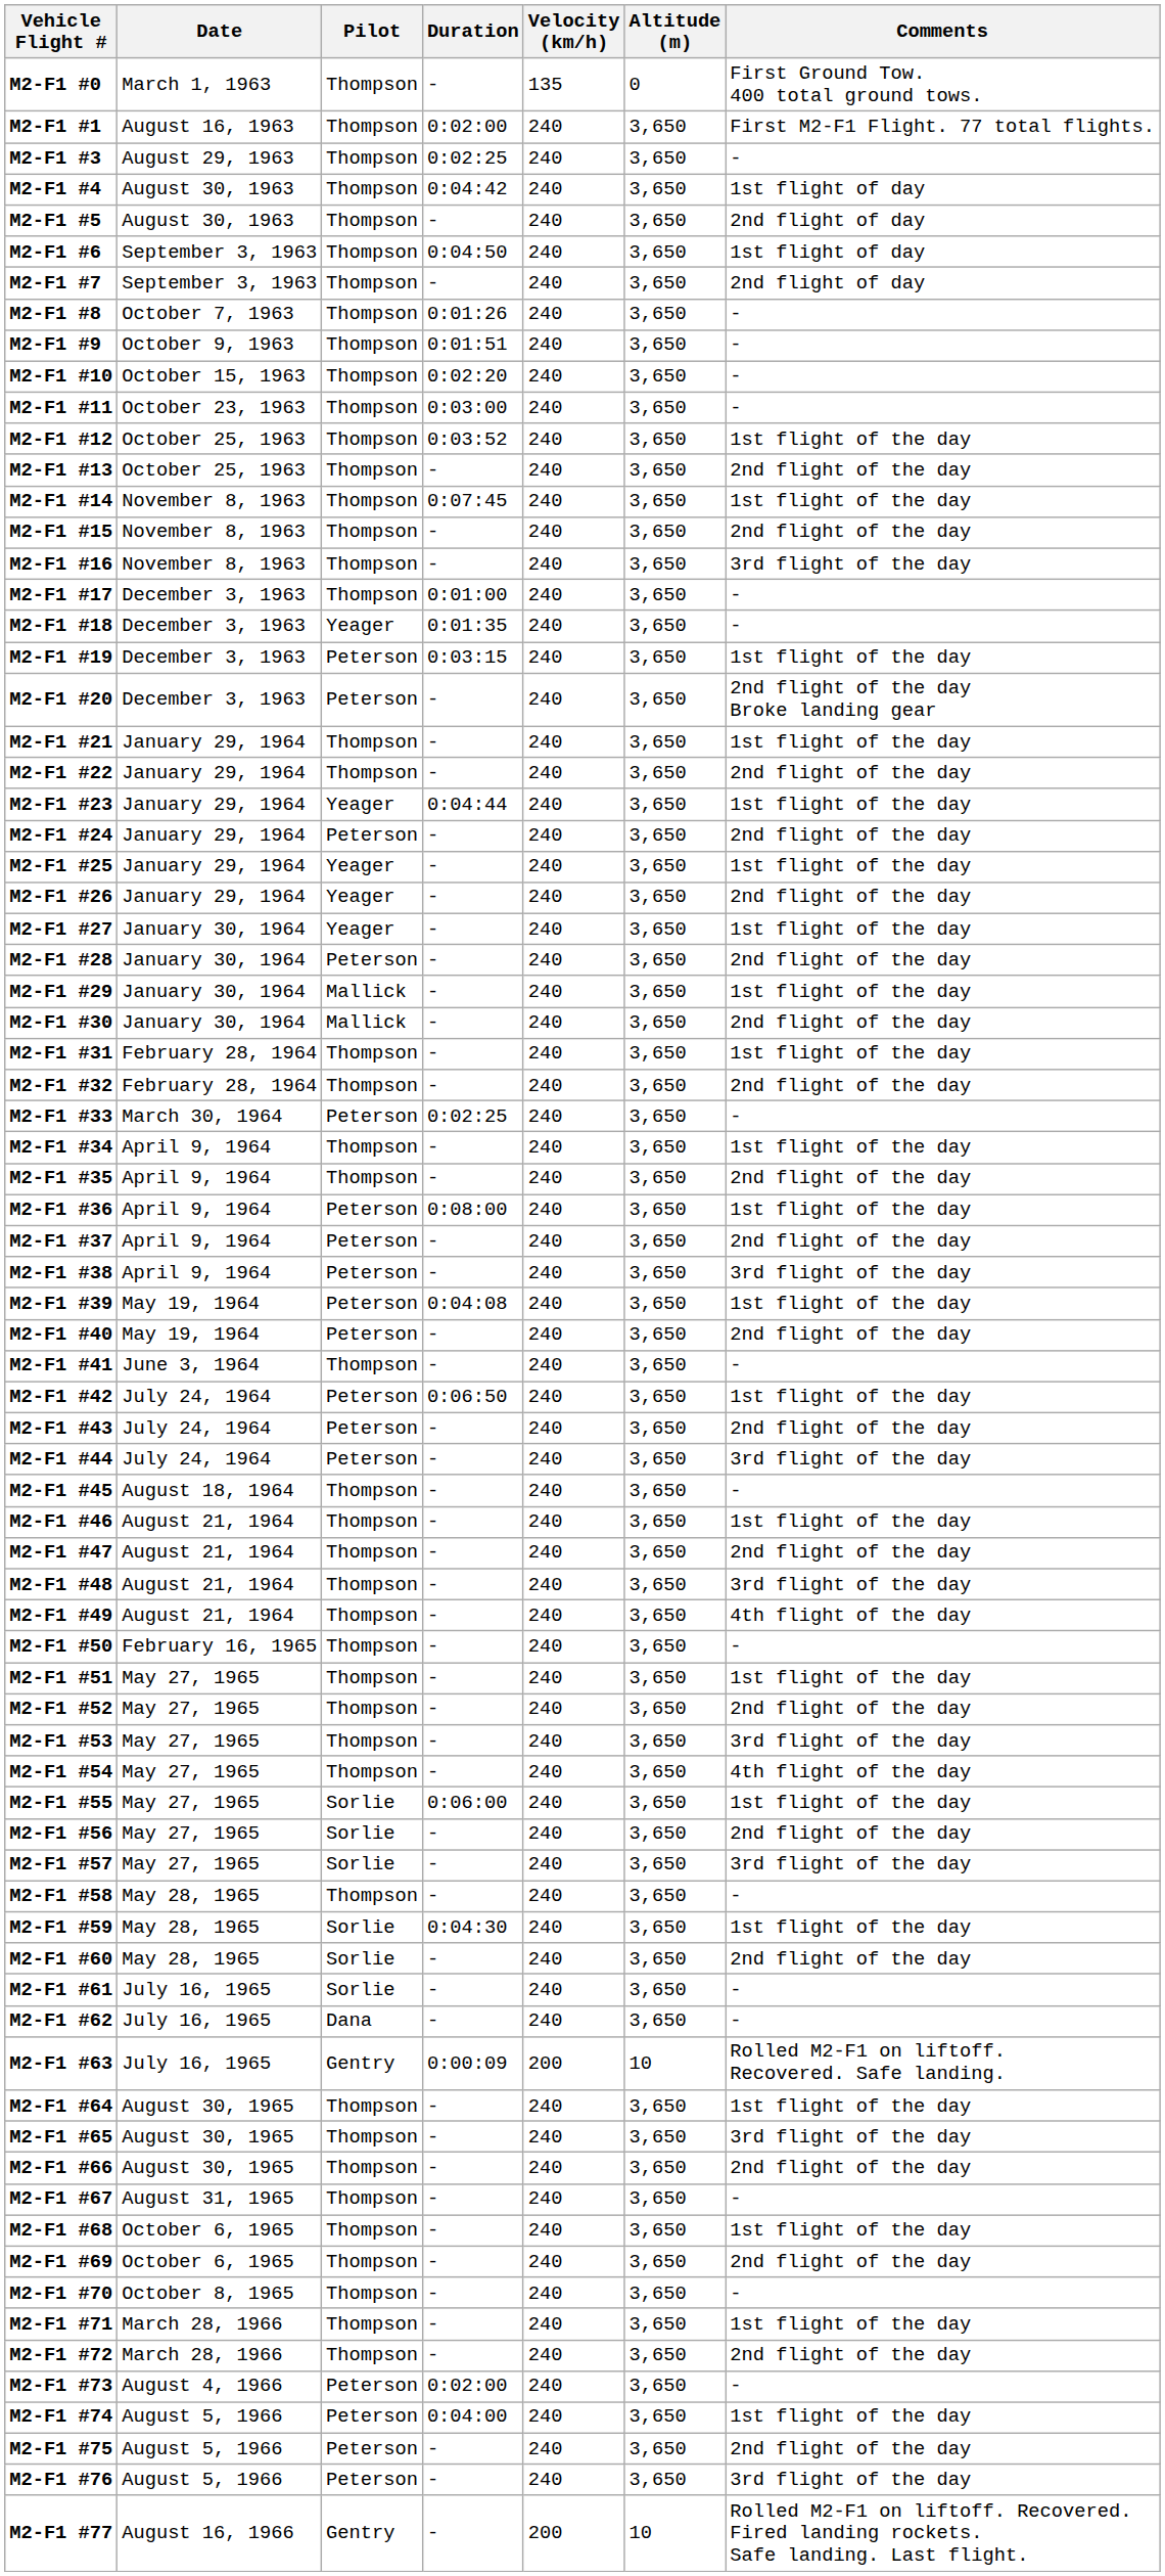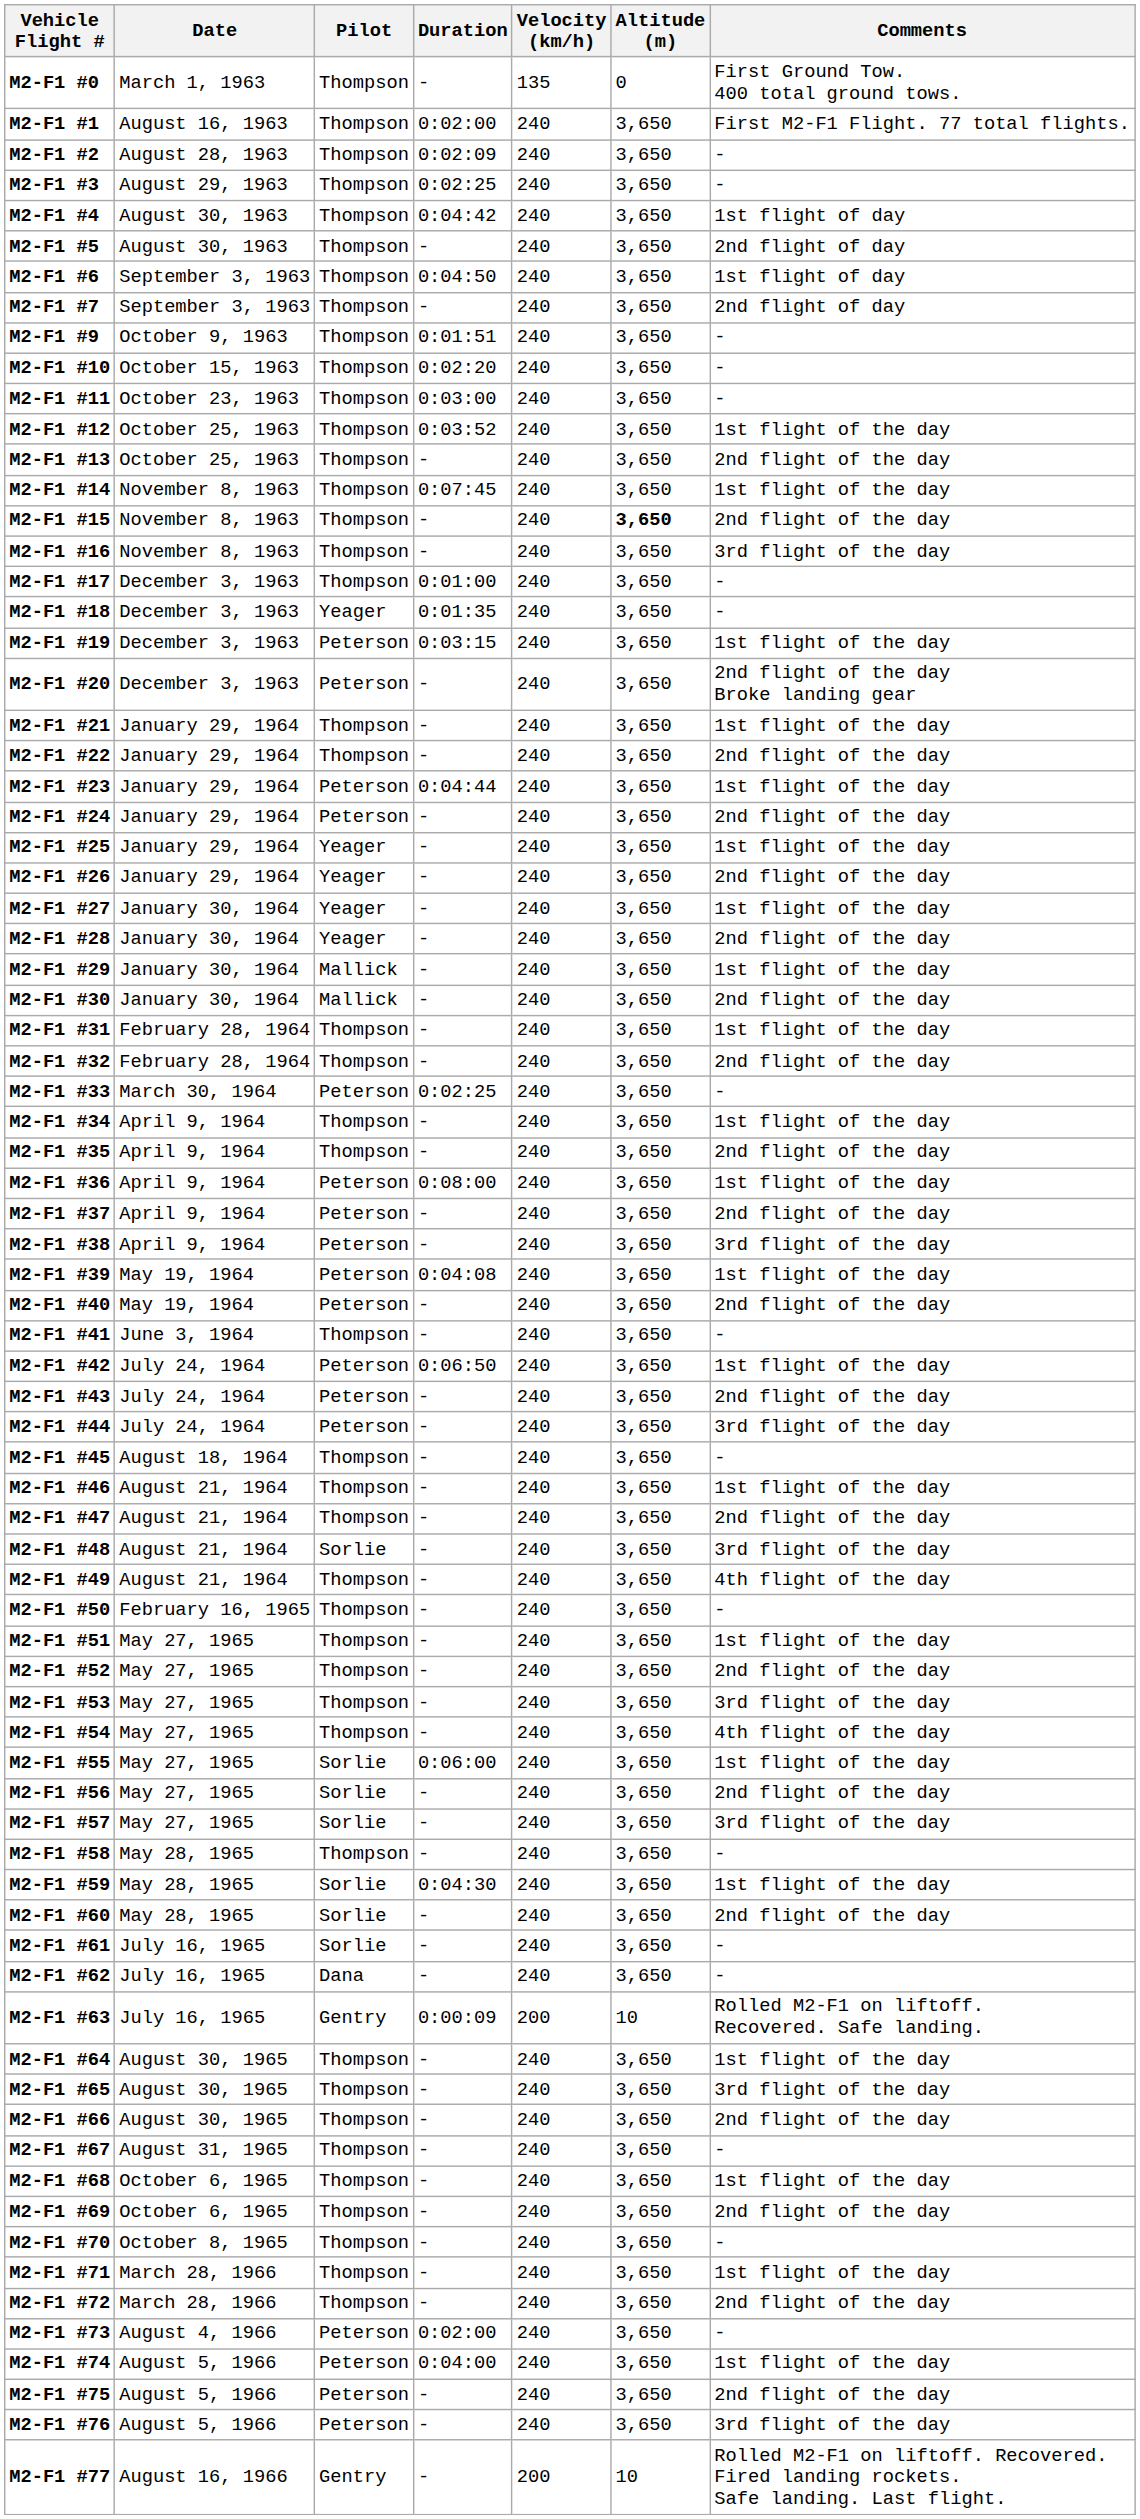+ row: M2-F1 #2 | August 28, 1963 | Thompson | 0:02:09 | 240 | 3,650 | -
- row: M2-F1 #8 | October 7, 1963 | Thompson | 0:01:26 | 240 | 3,650 | -
M2-F1 #15 | Altitude (m): normal -> bold
M2-F1 #23 | Pilot: Yeager -> Peterson
M2-F1 #28 | Pilot: Peterson -> Yeager
M2-F1 #48 | Pilot: Thompson -> Sorlie
